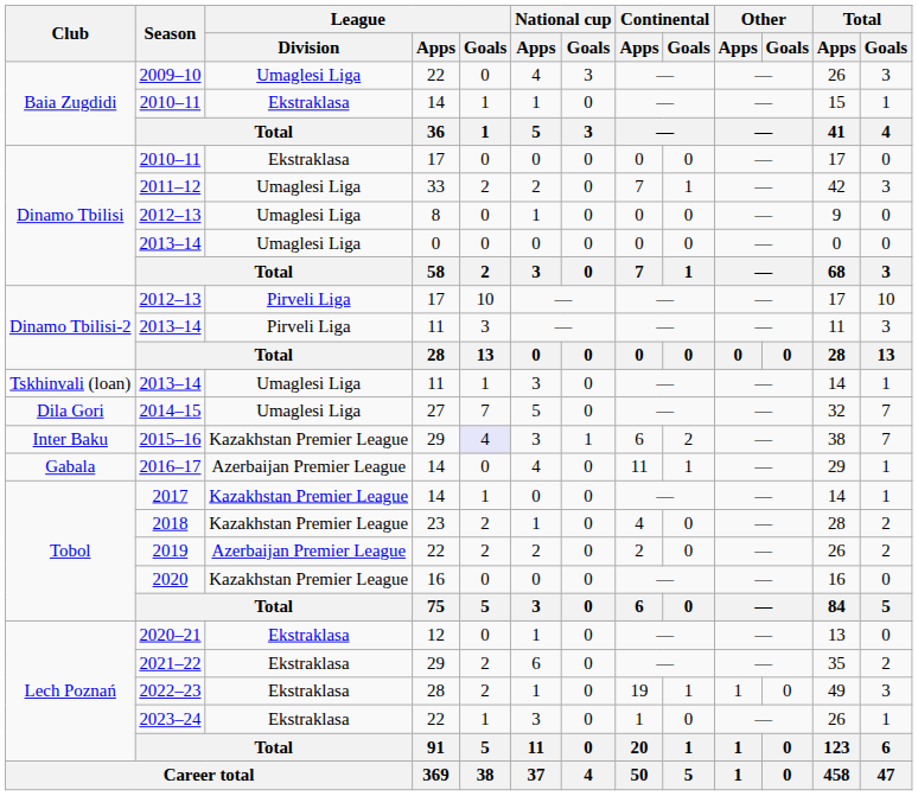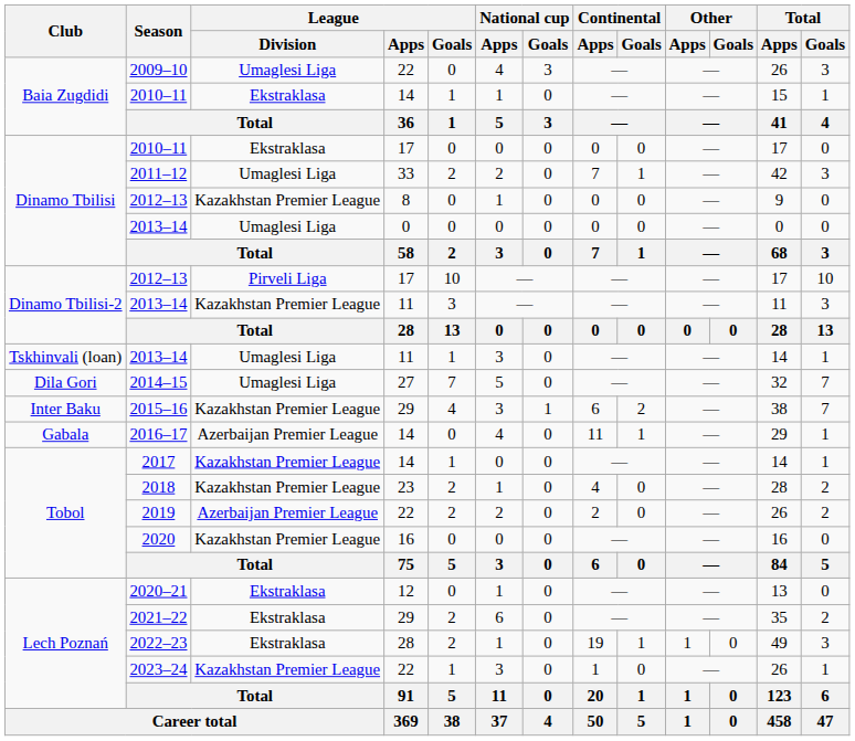Dinamo Tbilisi / 2012–13 | League / Division: Umaglesi Liga -> Kazakhstan Premier League
Dinamo Tbilisi-2 / 2013–14 | League / Division: Pirveli Liga -> Kazakhstan Premier League
2015–16 | League / Goals: lavender background -> no background
2023–24 | League / Division: Ekstraklasa -> Kazakhstan Premier League
